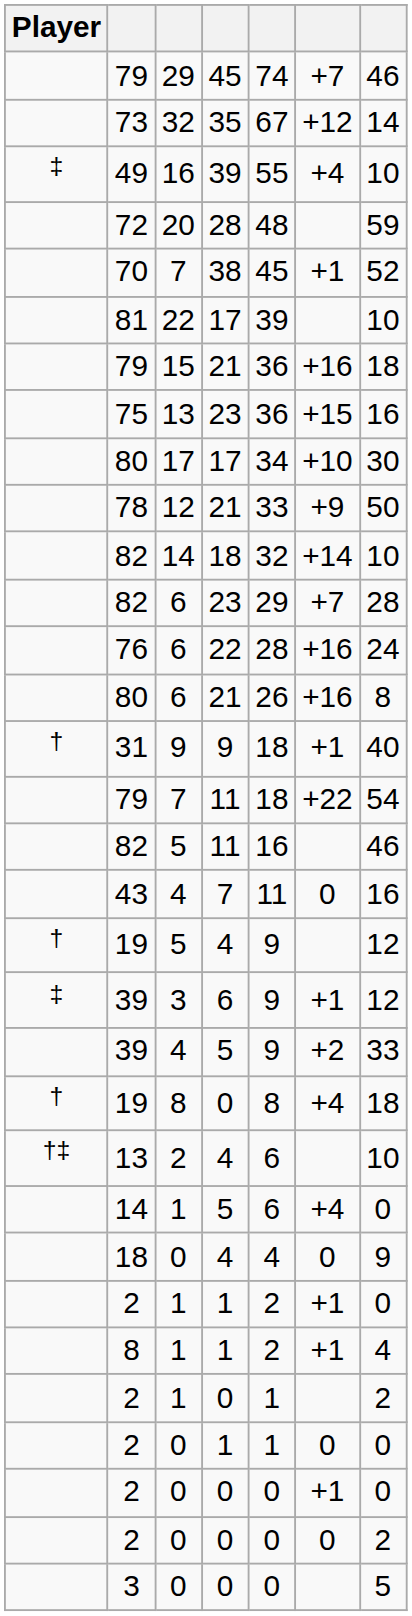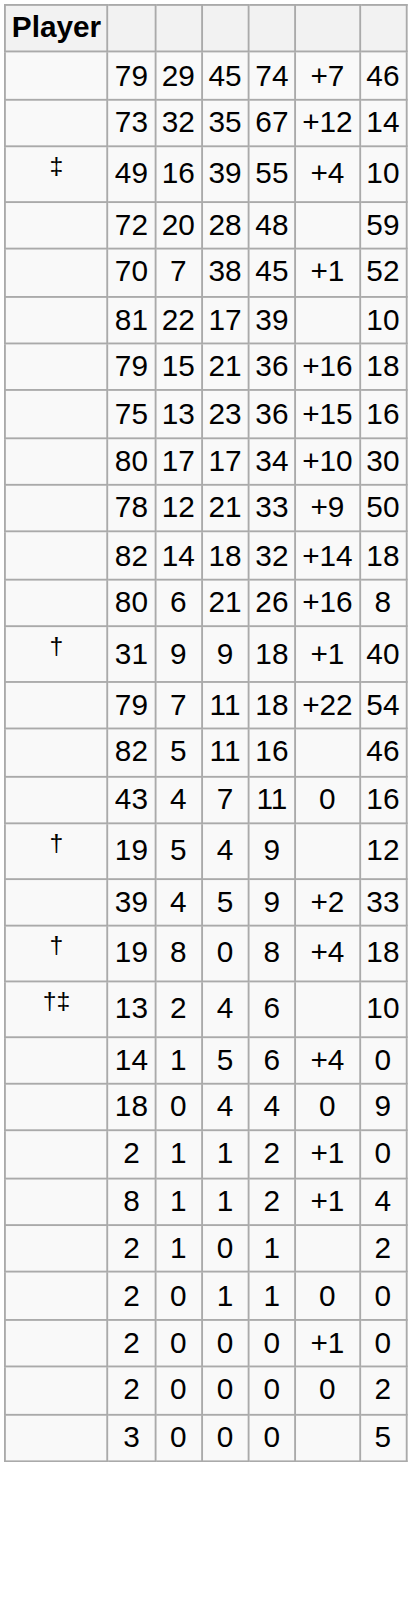82 / 14 | column 7: 10 -> 18
- row: 82 | 6 | 23 | 29 | +7 | 28
- row: 76 | 6 | 22 | 28 | +16 | 24
- row: ‡ | 39 | 3 | 6 | 9 | +1 | 12
